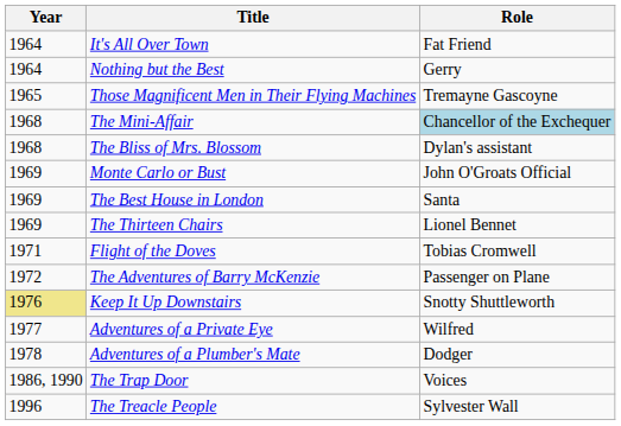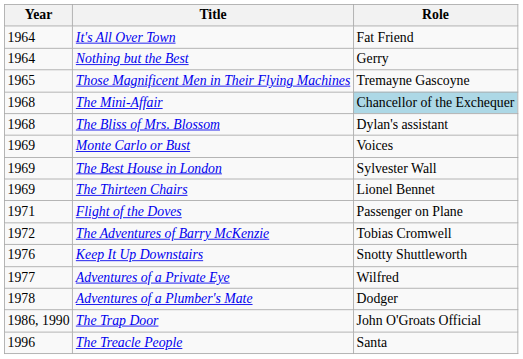Monte Carlo or Bust | Role: John O'Groats Official -> Voices
The Best House in London | Role: Santa -> Sylvester Wall
Flight of the Doves | Role: Tobias Cromwell -> Passenger on Plane
The Adventures of Barry McKenzie | Role: Passenger on Plane -> Tobias Cromwell
Keep It Up Downstairs | Year: khaki background -> no background
The Trap Door | Role: Voices -> John O'Groats Official
The Treacle People | Role: Sylvester Wall -> Santa
